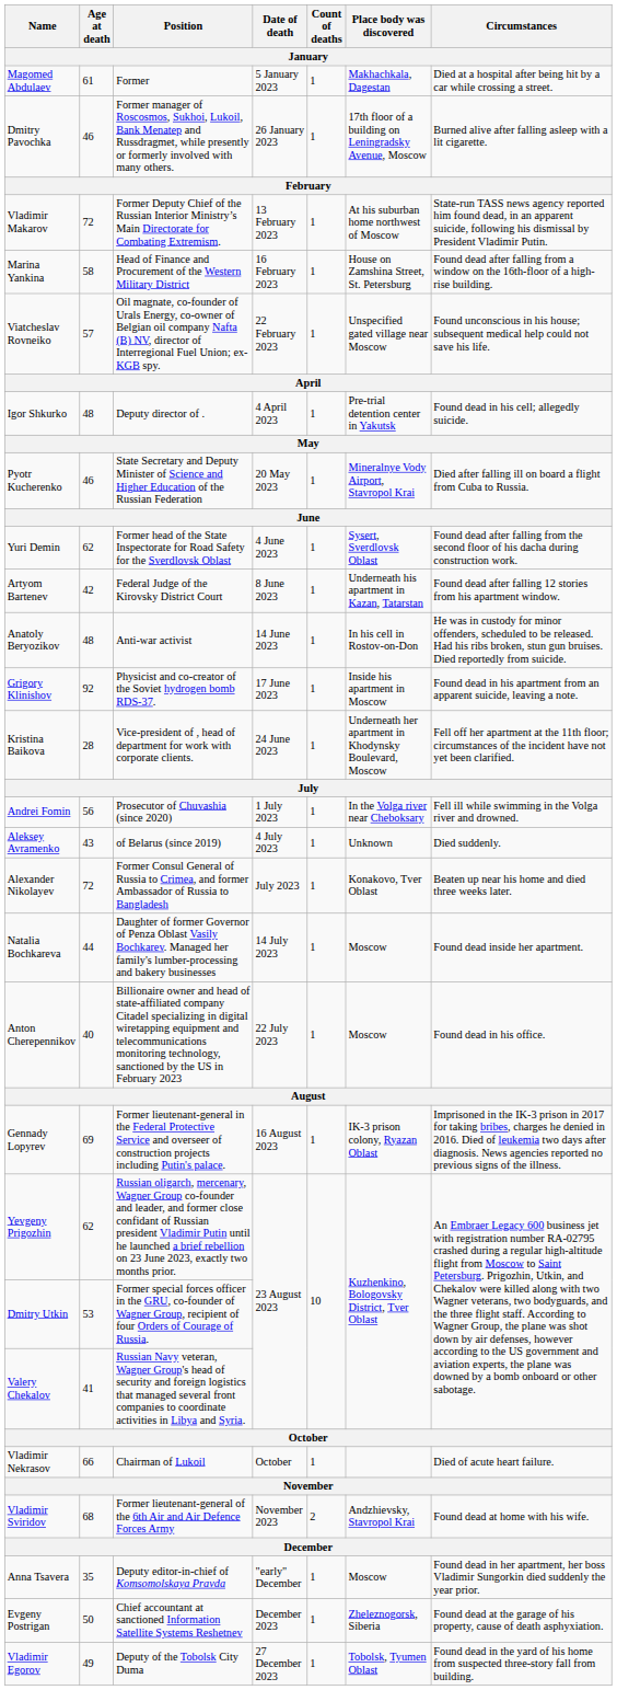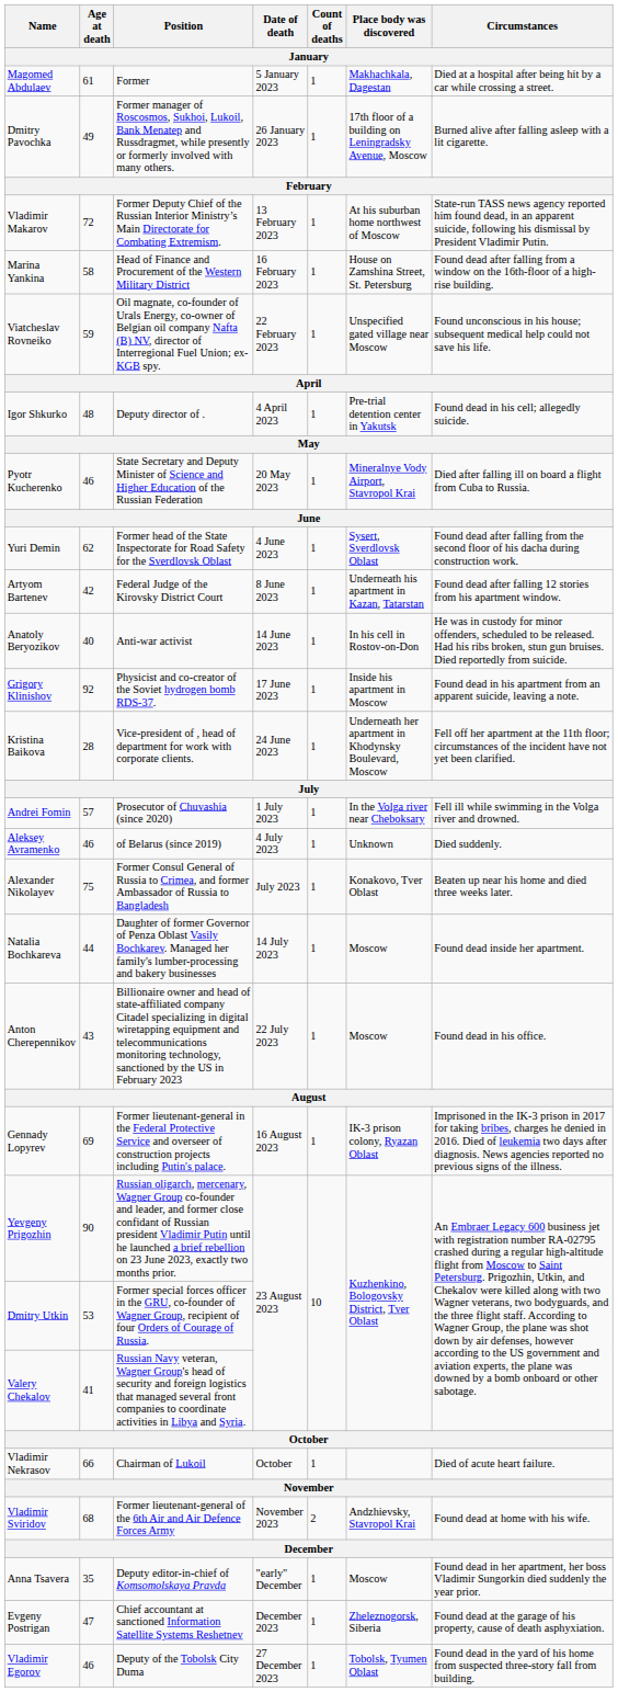Dmitry Pavochka | Age at death / January: 46 -> 49
Viatcheslav Rovneiko | Age at death / January: 57 -> 59
Anatoly Beryozikov | Age at death / January: 48 -> 40
Andrei Fomin | Age at death / January: 56 -> 57
Aleksey Avramenko | Age at death / January: 43 -> 46
Alexander Nikolayev | Age at death / January: 72 -> 75
Anton Cherepennikov | Age at death / January: 40 -> 43
Yevgeny Prigozhin | Age at death / January: 62 -> 90
Evgeny Postrigan | Age at death / January: 50 -> 47
Vladimir Egorov | Age at death / January: 49 -> 46
